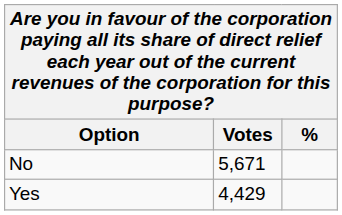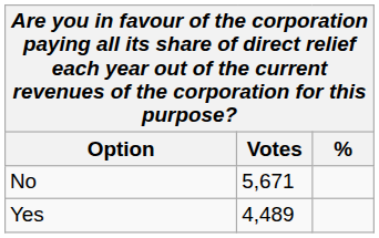Yes | Votes: 4,429 -> 4,489
